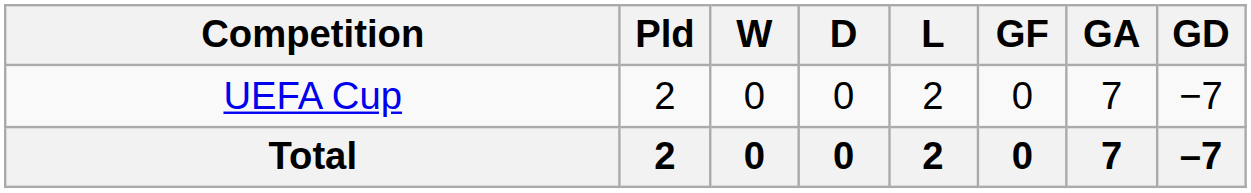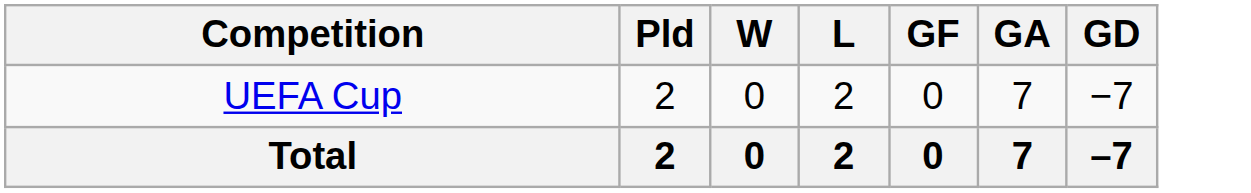- column: D | 0 | 0
